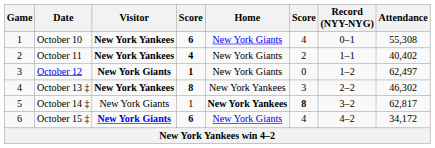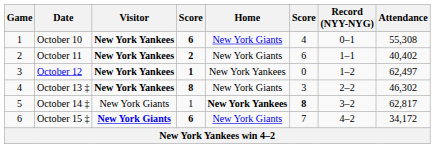October 11 | column 4: 4 -> 2
October 11 | column 6: 2 -> 6
October 12 | Visitor: New York Giants -> New York Yankees
October 12 | Home: New York Giants -> New York Yankees
October 13 ‡ | Home: New York Yankees -> New York Giants
October 15 ‡ | column 6: 4 -> 7
